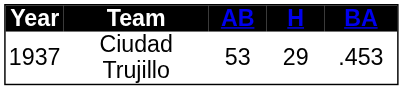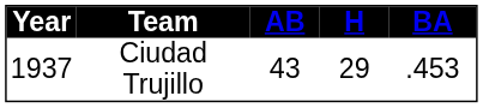Ciudad Trujillo | AB: 53 -> 43
